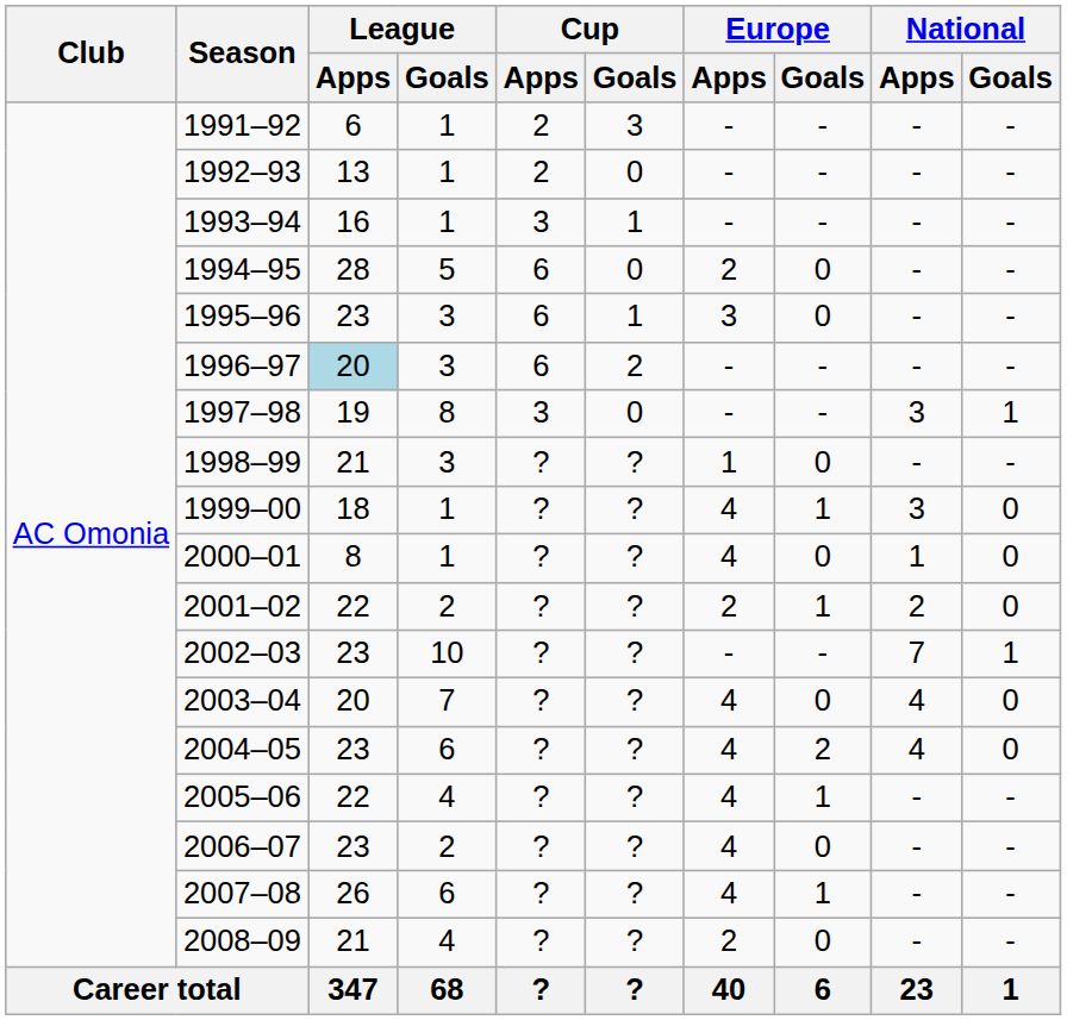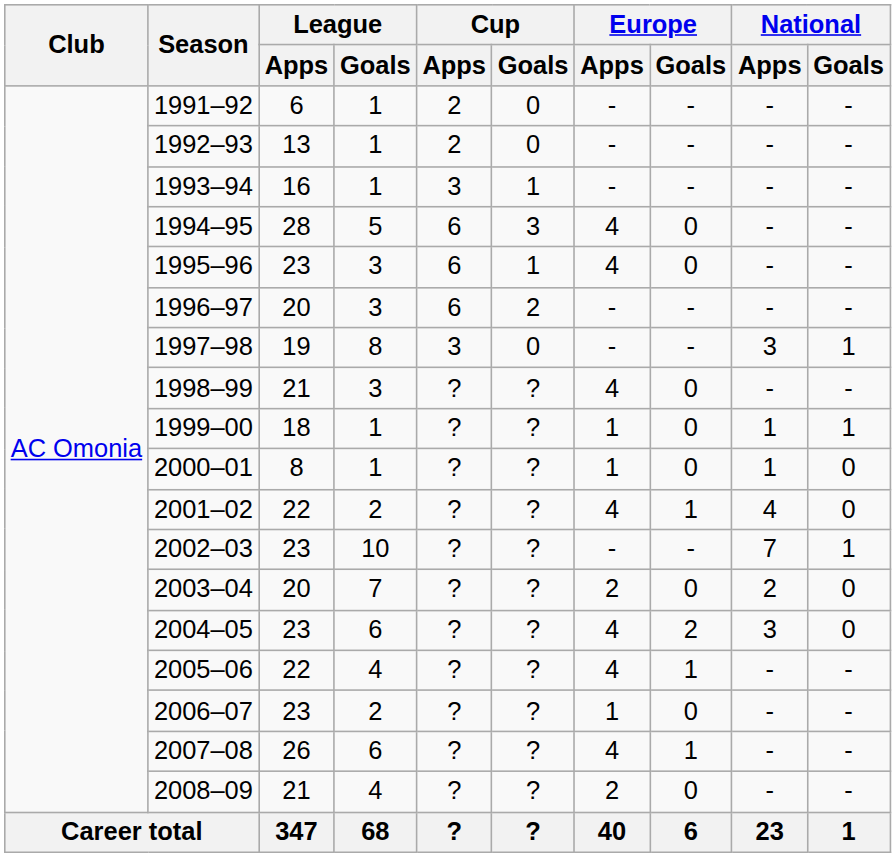1991–92 | Cup / Goals: 3 -> 0
1994–95 | Cup / Goals: 0 -> 3
1994–95 | Europe / Apps: 2 -> 4
1995–96 | Europe / Apps: 3 -> 4
1996–97 | League / Apps: lightblue background -> no background
1998–99 | Europe / Apps: 1 -> 4
1999–00 | Europe / Apps: 4 -> 1
1999–00 | Europe / Goals: 1 -> 0
1999–00 | National / Apps: 3 -> 1
1999–00 | National / Goals: 0 -> 1
2000–01 | Europe / Apps: 4 -> 1
2001–02 | Europe / Apps: 2 -> 4
2001–02 | National / Apps: 2 -> 4
2003–04 | Europe / Apps: 4 -> 2
2003–04 | National / Apps: 4 -> 2
2004–05 | National / Apps: 4 -> 3
2006–07 | Europe / Apps: 4 -> 1
